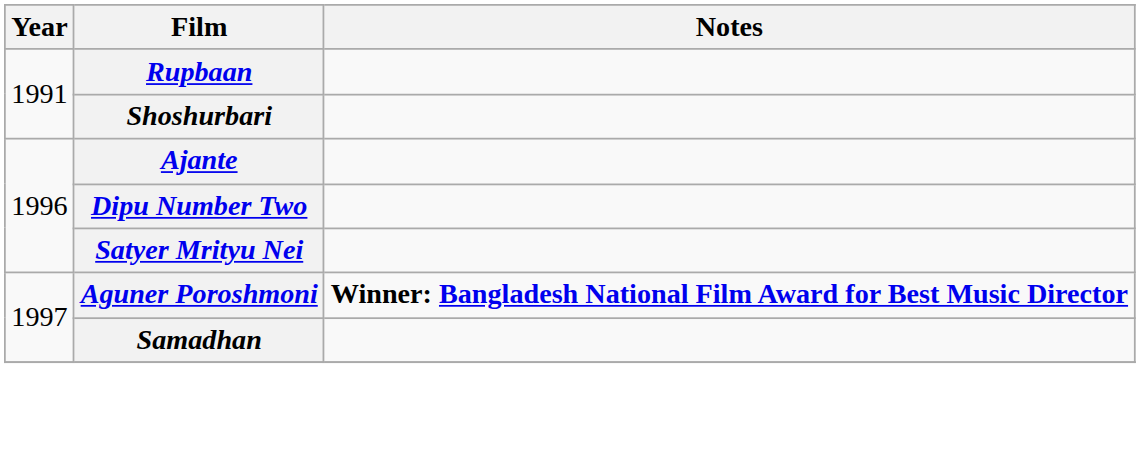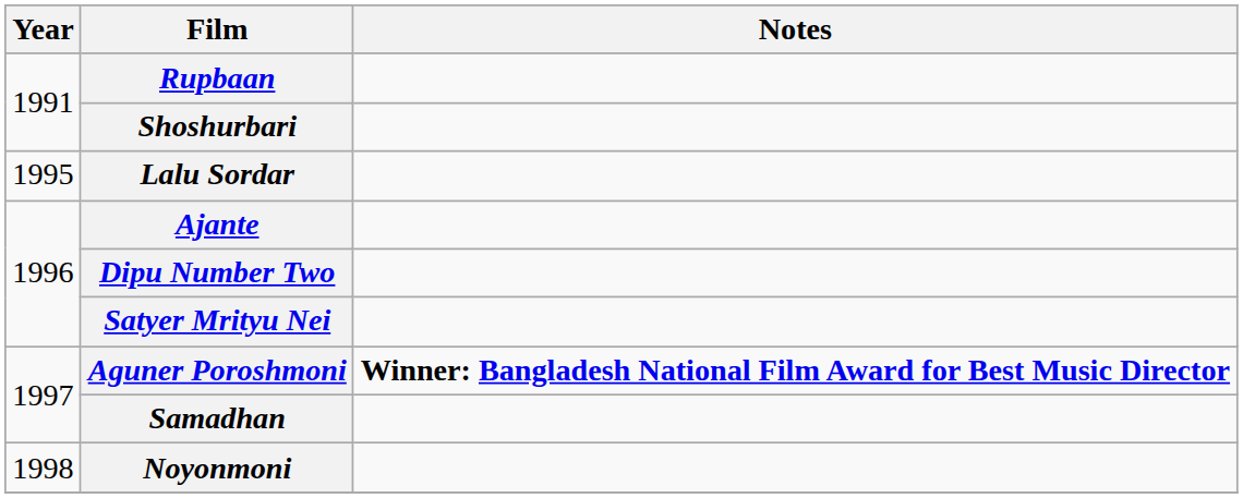+ row: 1995 | Lalu Sordar
+ row: 1998 | Noyonmoni
